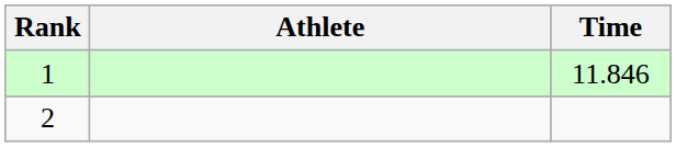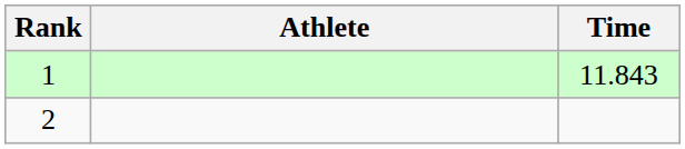1 | Time: 11.846 -> 11.843
